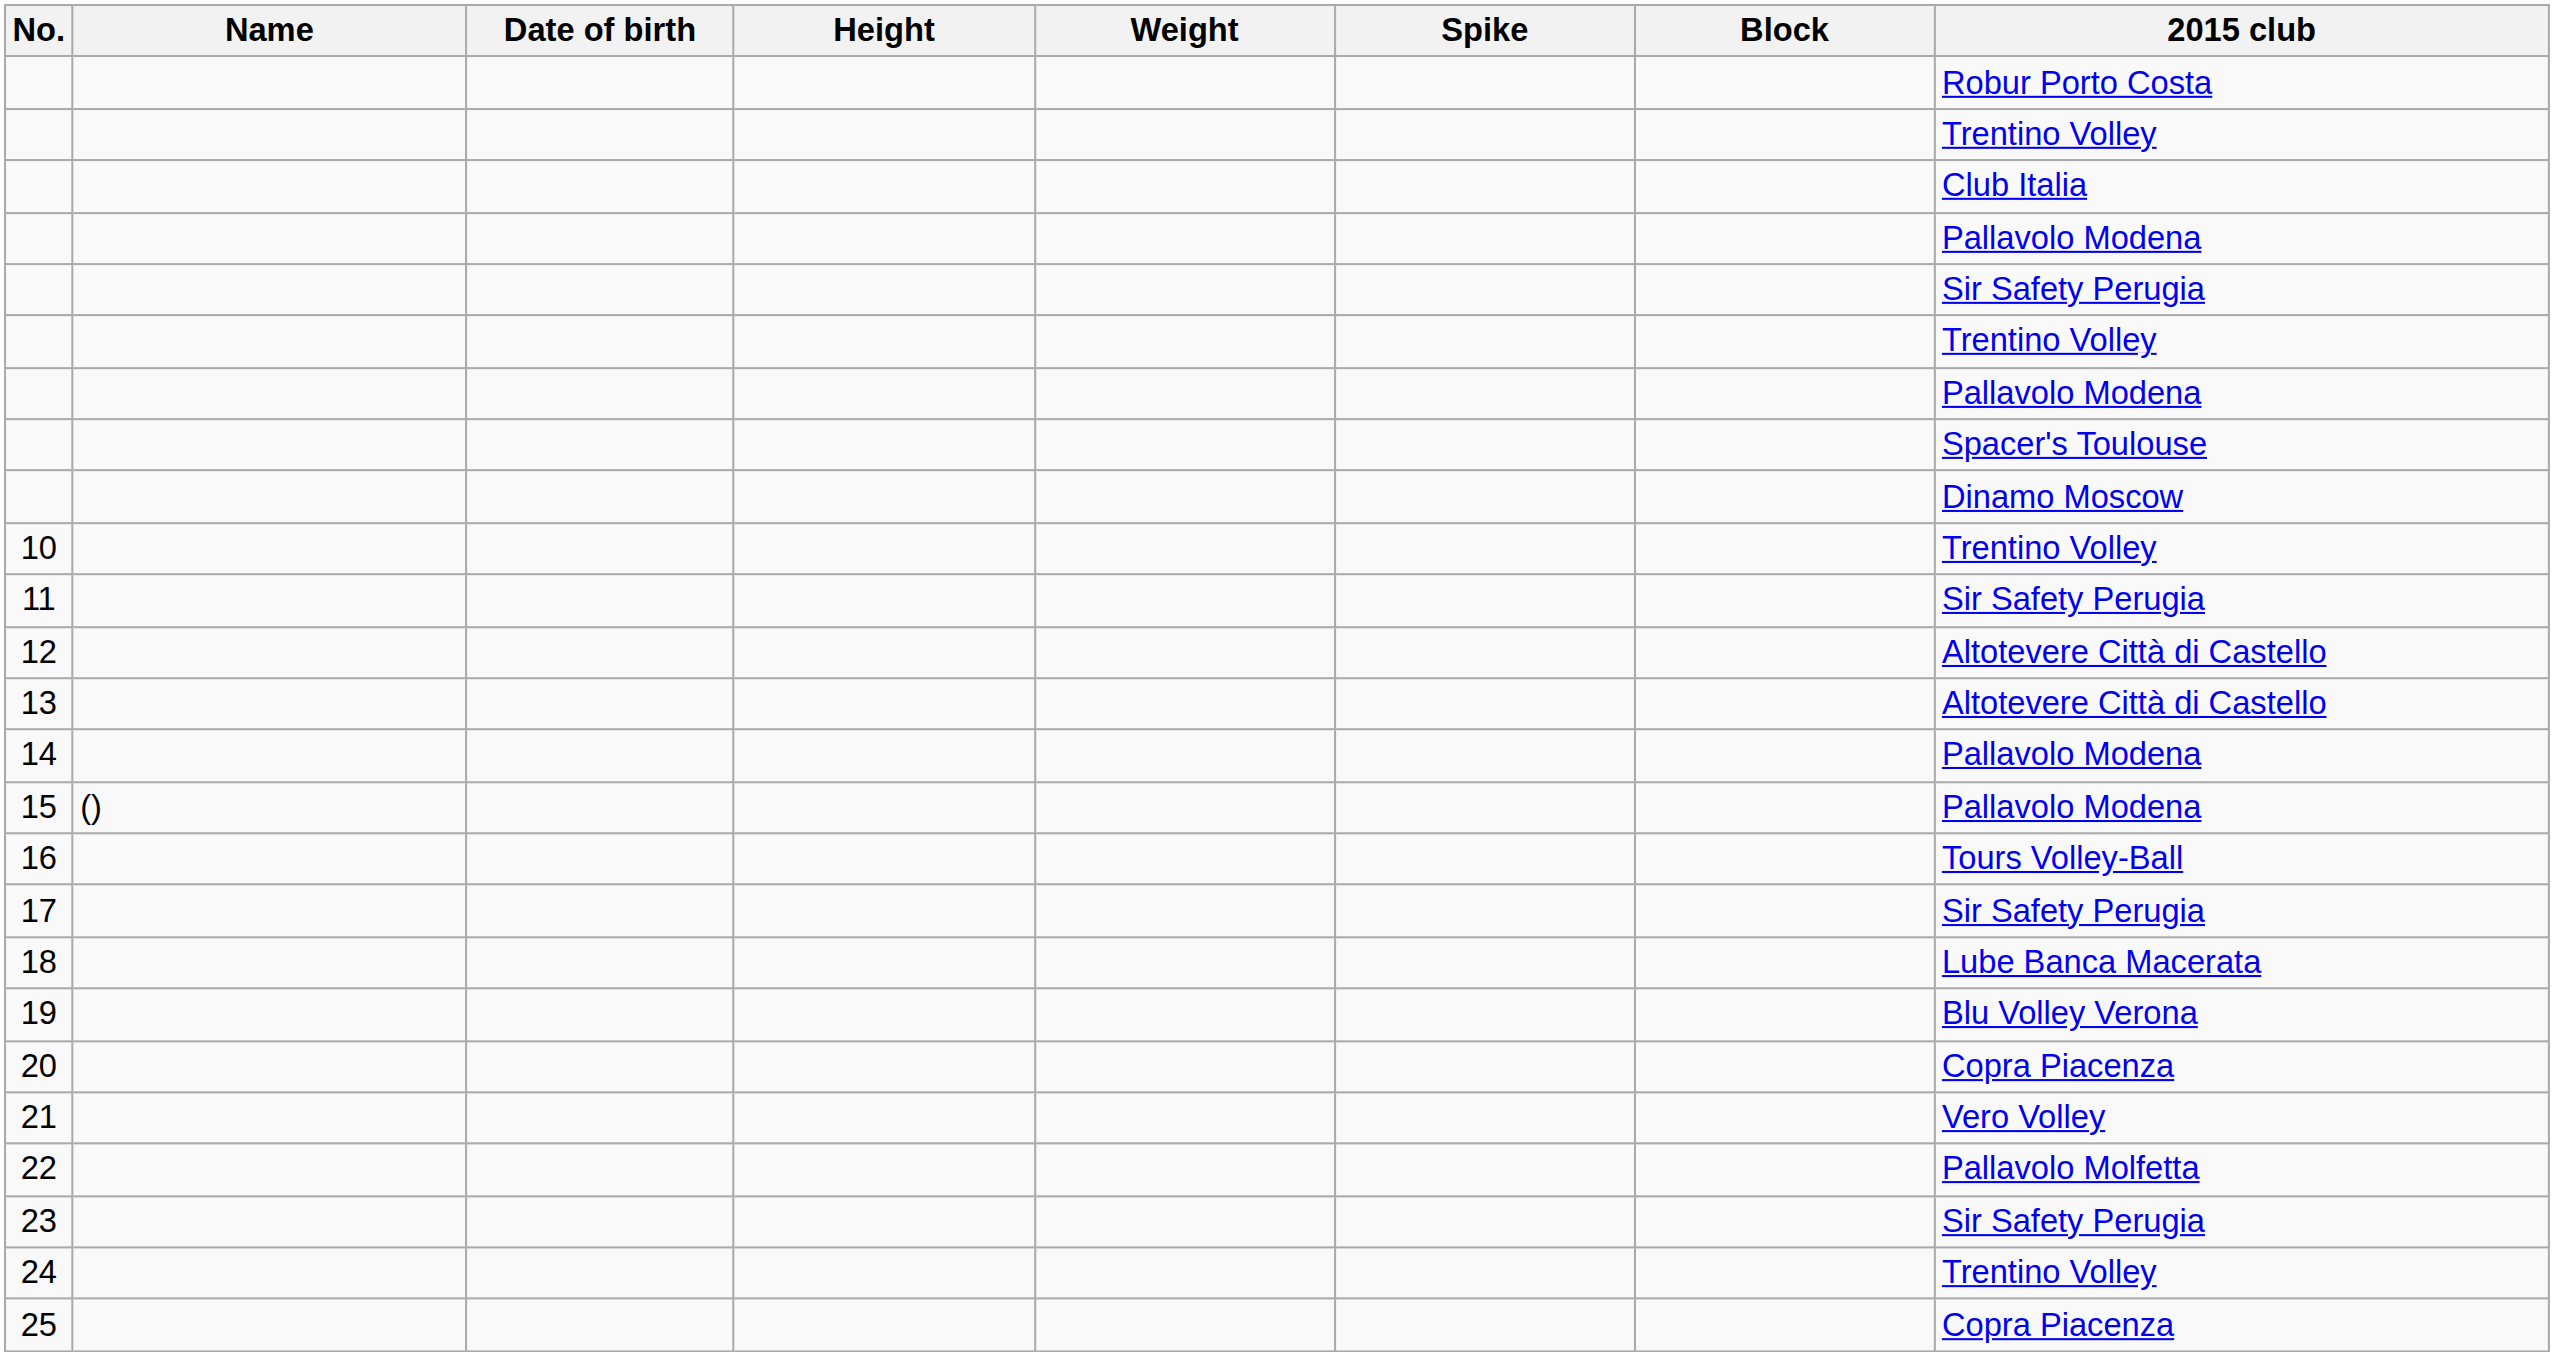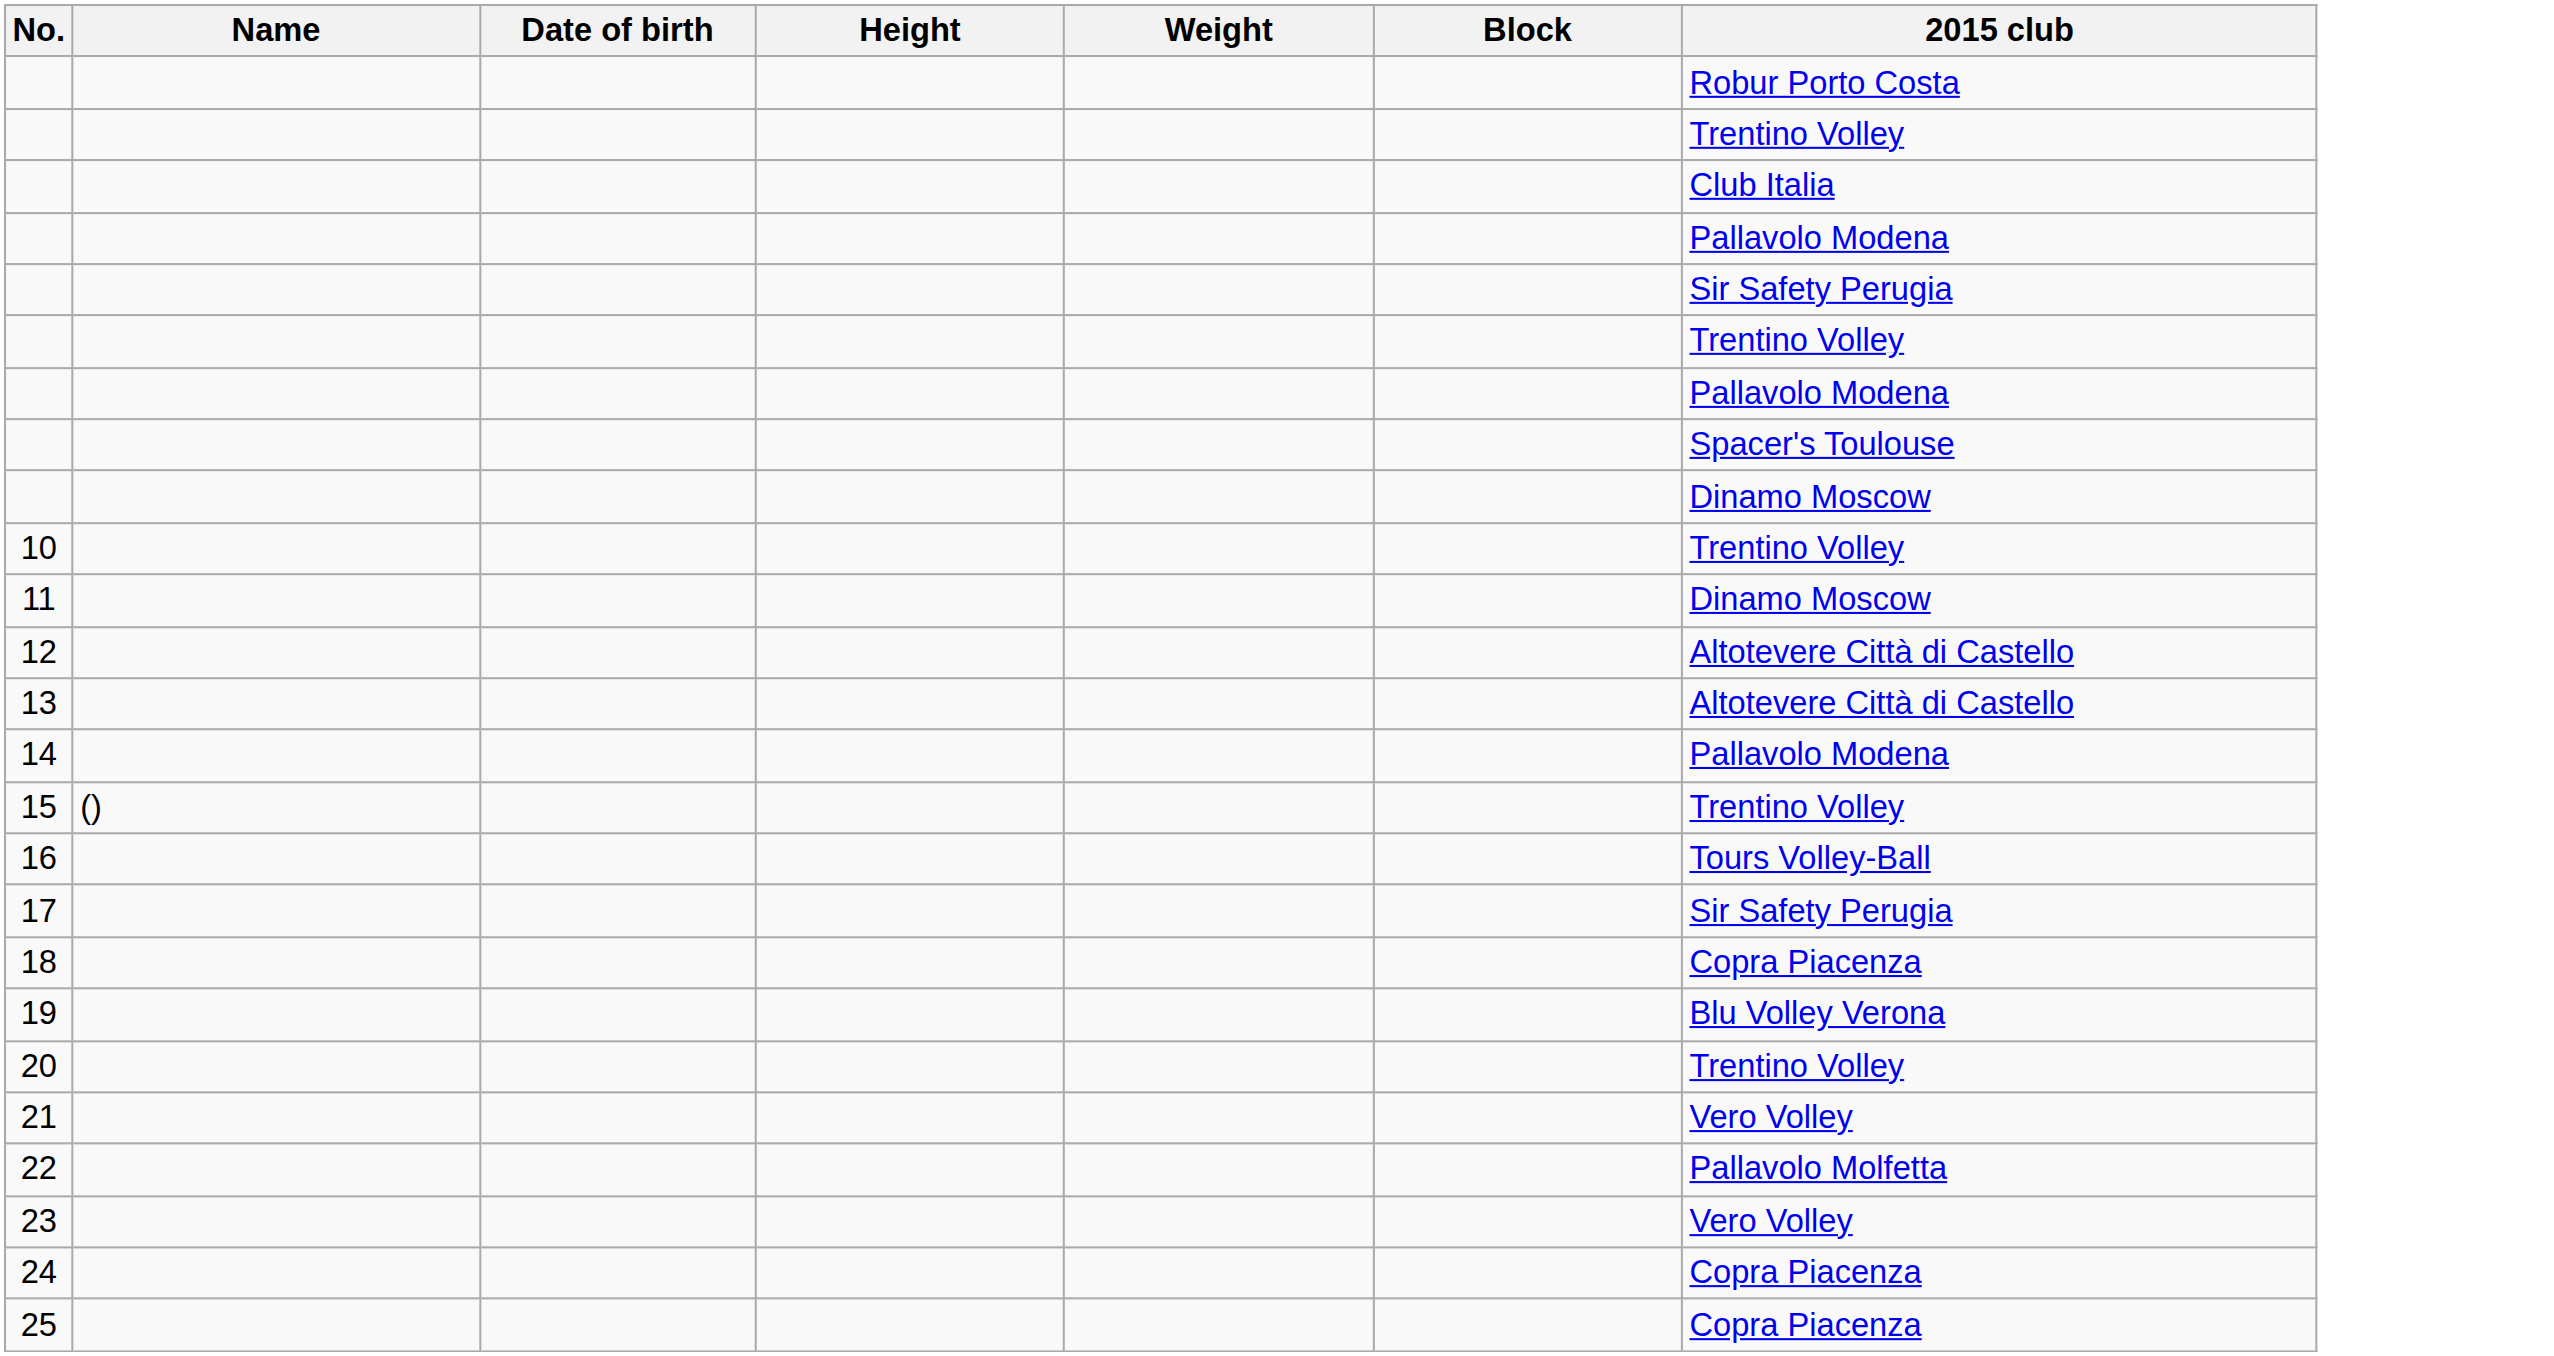- column: Spike
11 | 2015 club: Sir Safety Perugia -> Dinamo Moscow
15 | 2015 club: Pallavolo Modena -> Trentino Volley
18 | 2015 club: Lube Banca Macerata -> Copra Piacenza
20 | 2015 club: Copra Piacenza -> Trentino Volley
23 | 2015 club: Sir Safety Perugia -> Vero Volley
24 | 2015 club: Trentino Volley -> Copra Piacenza
